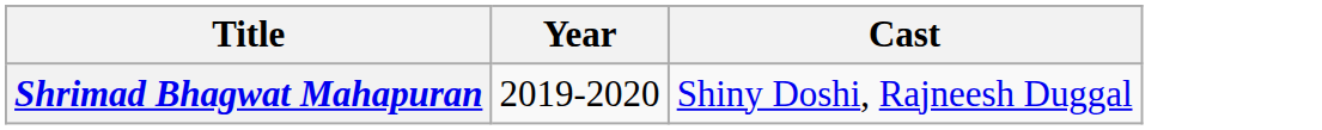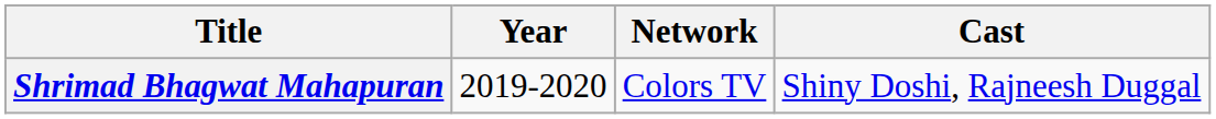+ column: Network | Colors TV
